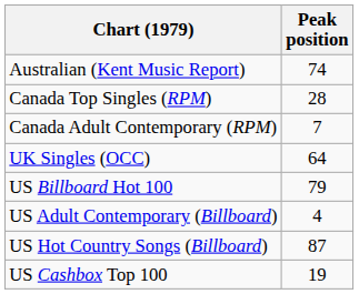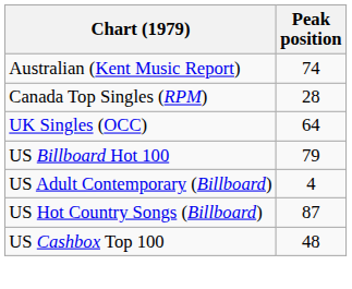- row: Canada Adult Contemporary (RPM) | 7
US Cashbox Top 100 | Peak position: 19 -> 48
